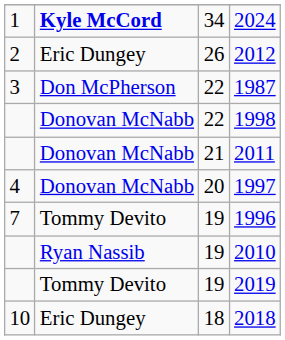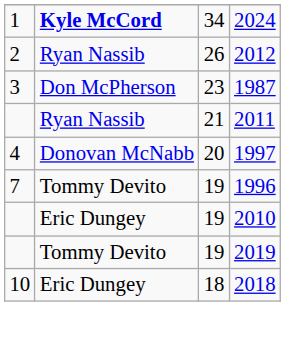2012 | column 2: Eric Dungey -> Ryan Nassib
1987 | column 3: 22 -> 23
- row: Donovan McNabb | 22 | 1998
2011 | column 2: Donovan McNabb -> Ryan Nassib
2010 | column 2: Ryan Nassib -> Eric Dungey
